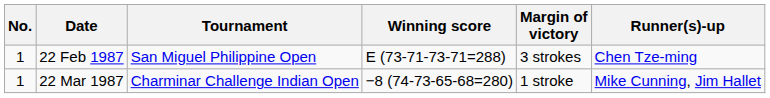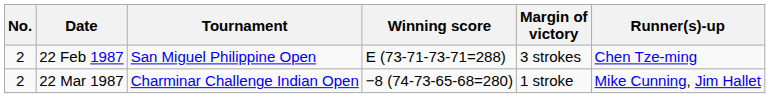22 Feb 1987 | No.: 1 -> 2
22 Mar 1987 | No.: 1 -> 2
